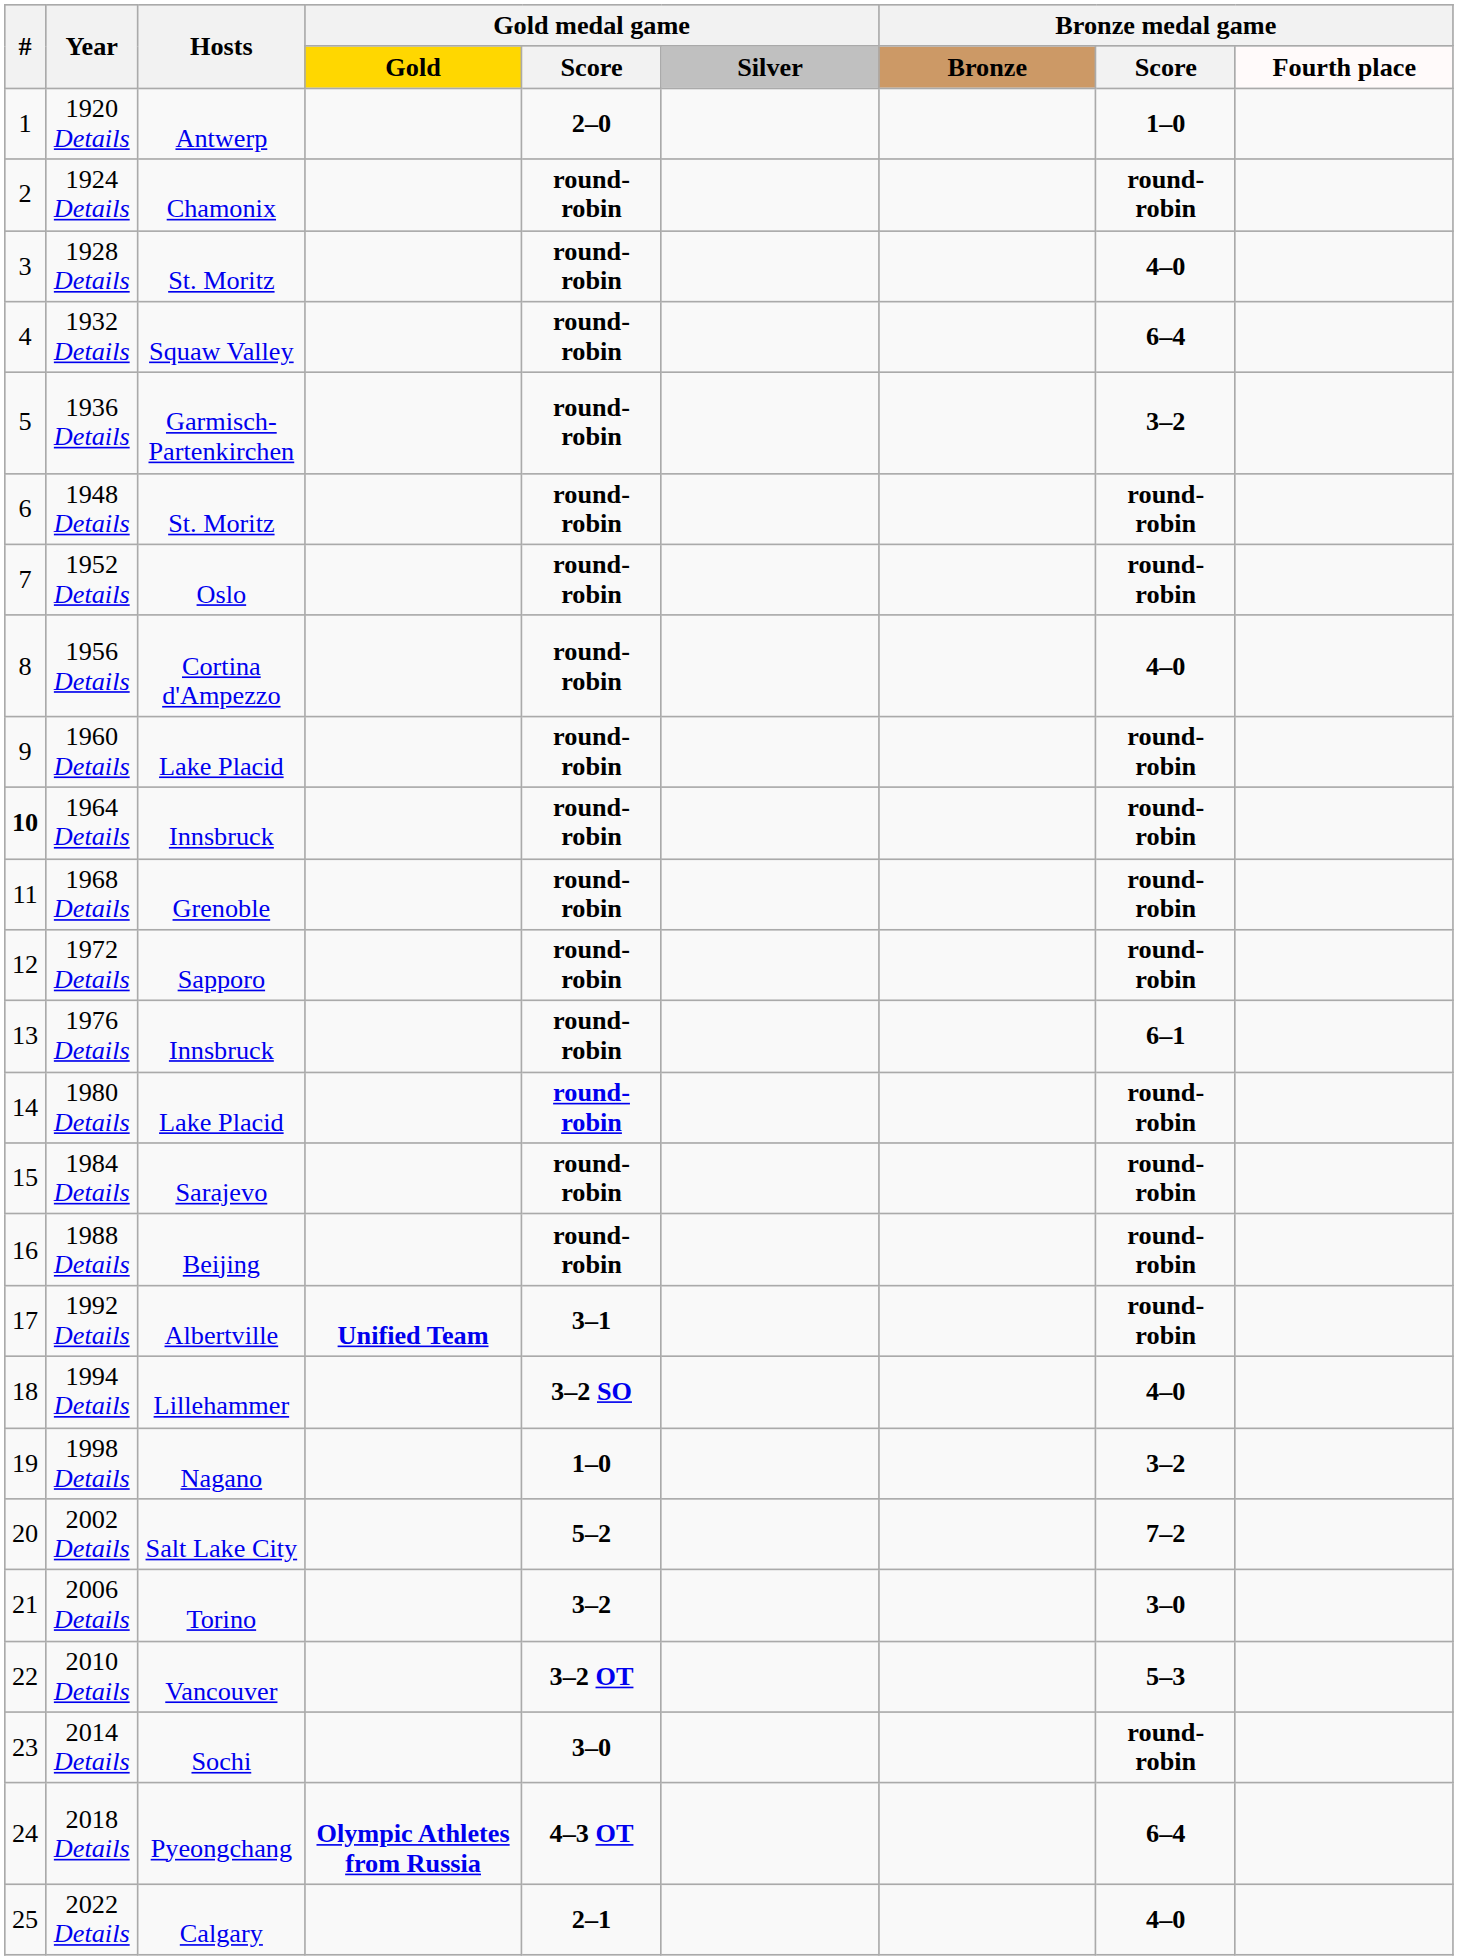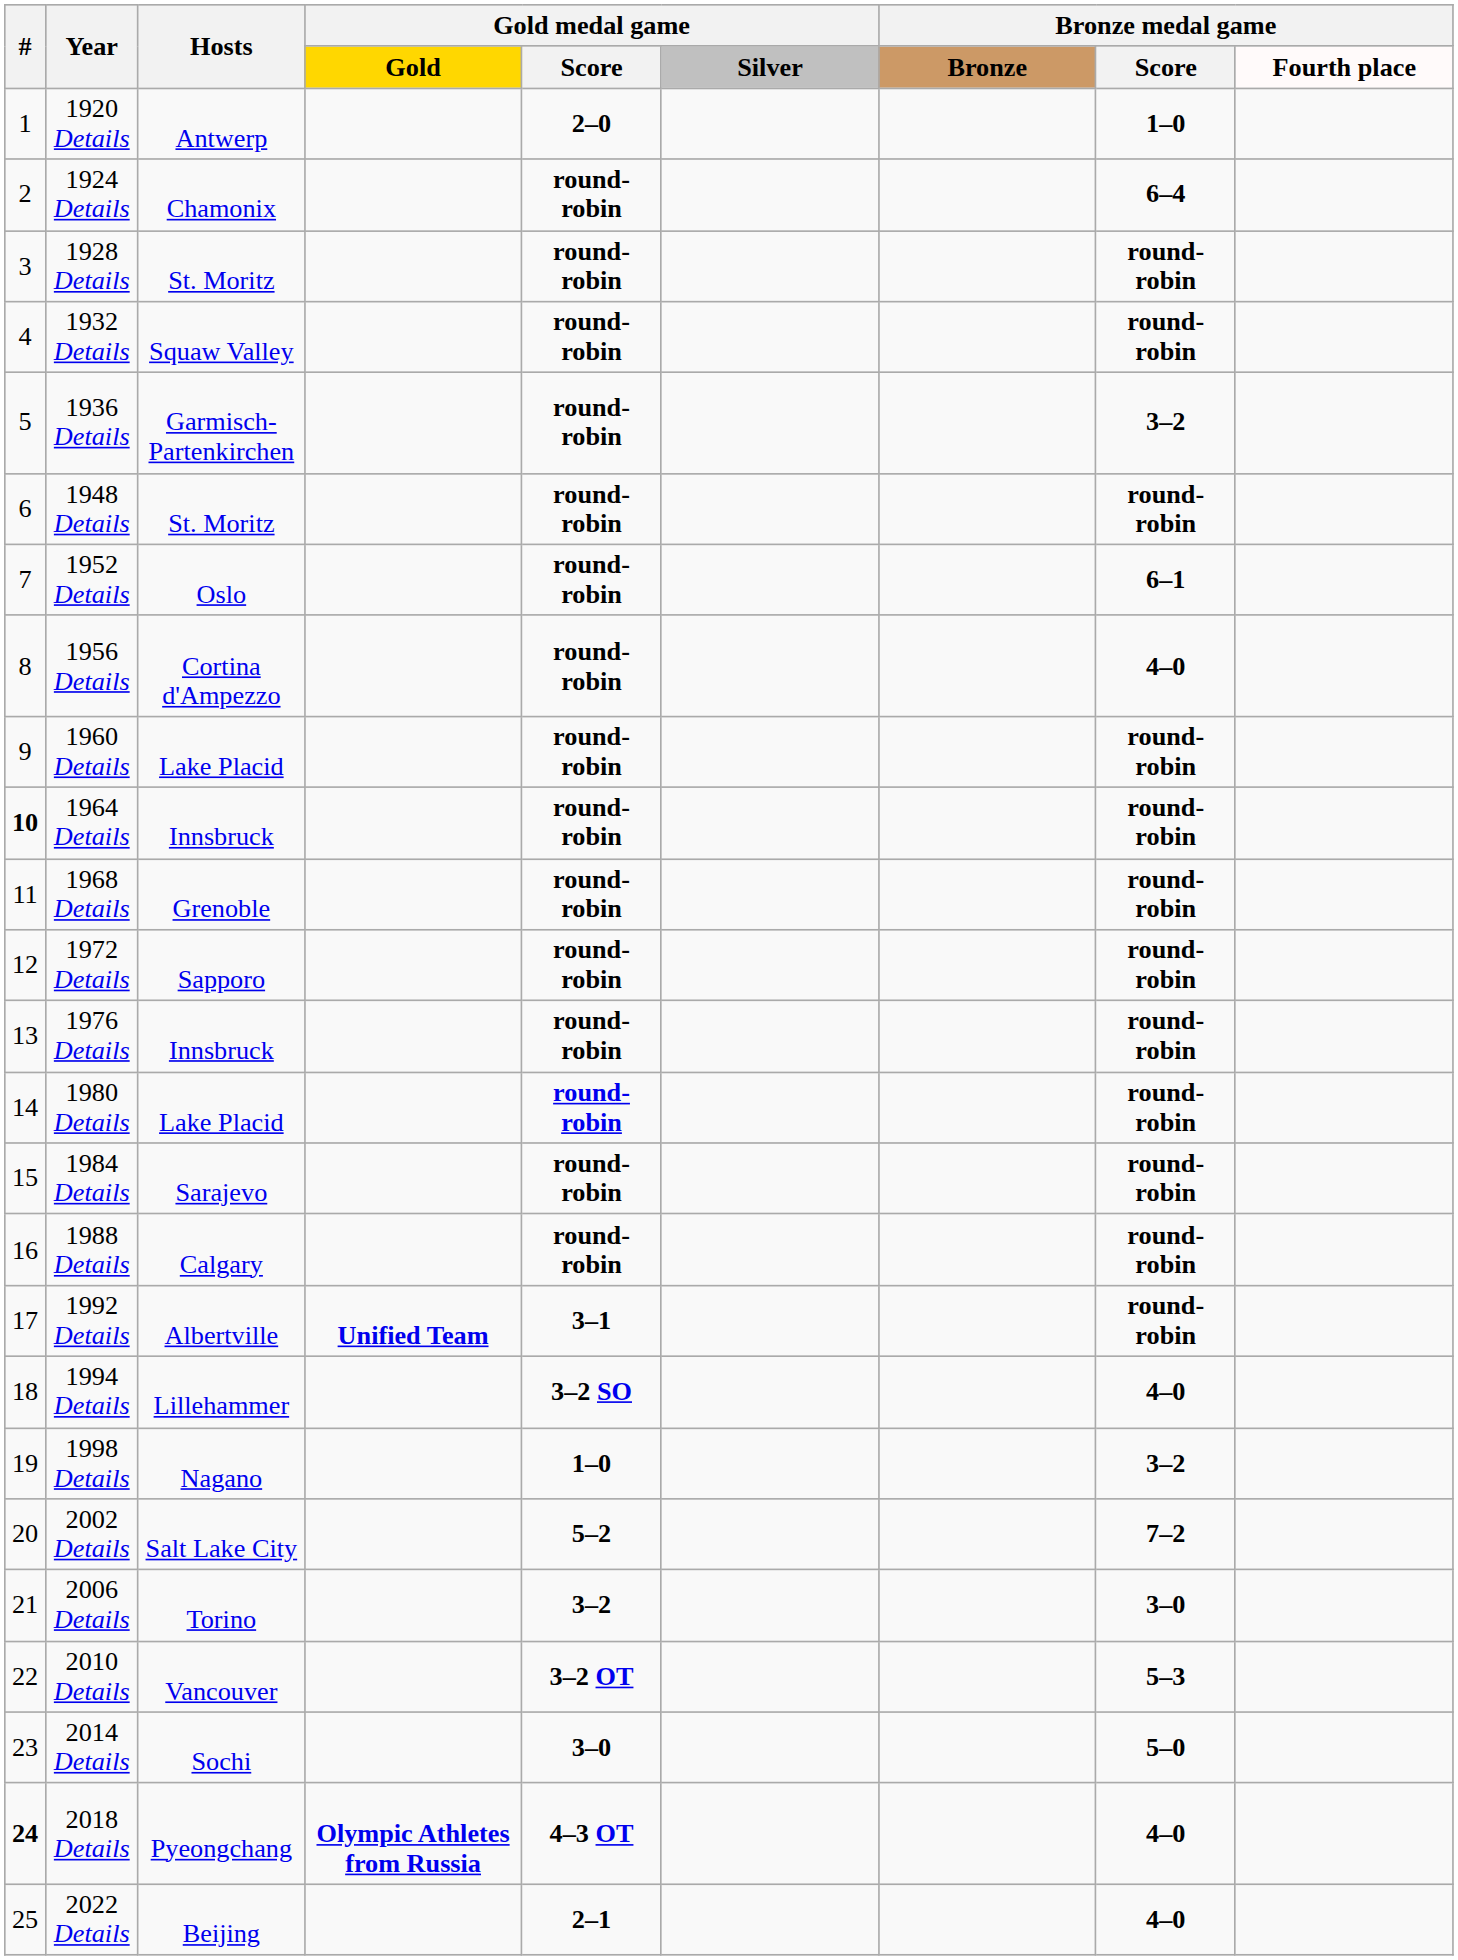1924 Details | Bronze medal game / Score: round-robin -> 6–4
1928 Details | Bronze medal game / Score: 4–0 -> round-robin
1932 Details | Bronze medal game / Score: 6–4 -> round-robin
1952 Details | Bronze medal game / Score: round-robin -> 6–1
1976 Details | Bronze medal game / Score: 6–1 -> round-robin
1988 Details | Hosts: Beijing -> Calgary
2014 Details | Bronze medal game / Score: round-robin -> 5–0
2018 Details | #: normal -> bold
2018 Details | Bronze medal game / Score: 6–4 -> 4–0
2022 Details | Hosts: Calgary -> Beijing
